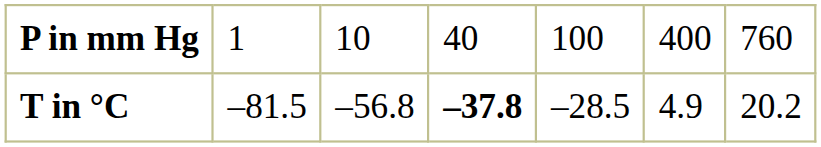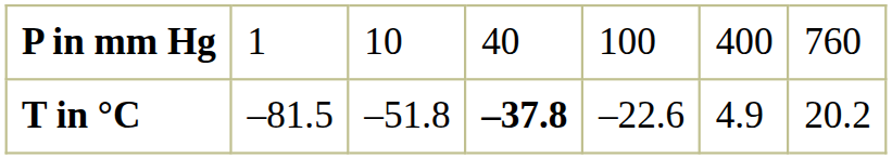T in °C | column 3: –56.8 -> –51.8
T in °C | column 5: –28.5 -> –22.6
